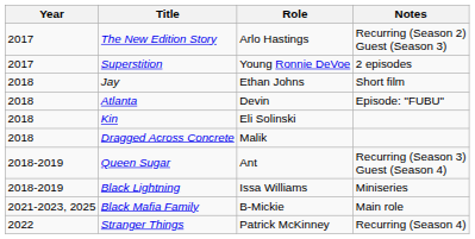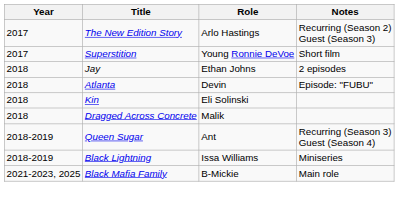Superstition | Notes: 2 episodes -> Short film
Jay | Notes: Short film -> 2 episodes
- row: 2022 | Stranger Things | Patrick McKinney | Recurring (Season 4)
